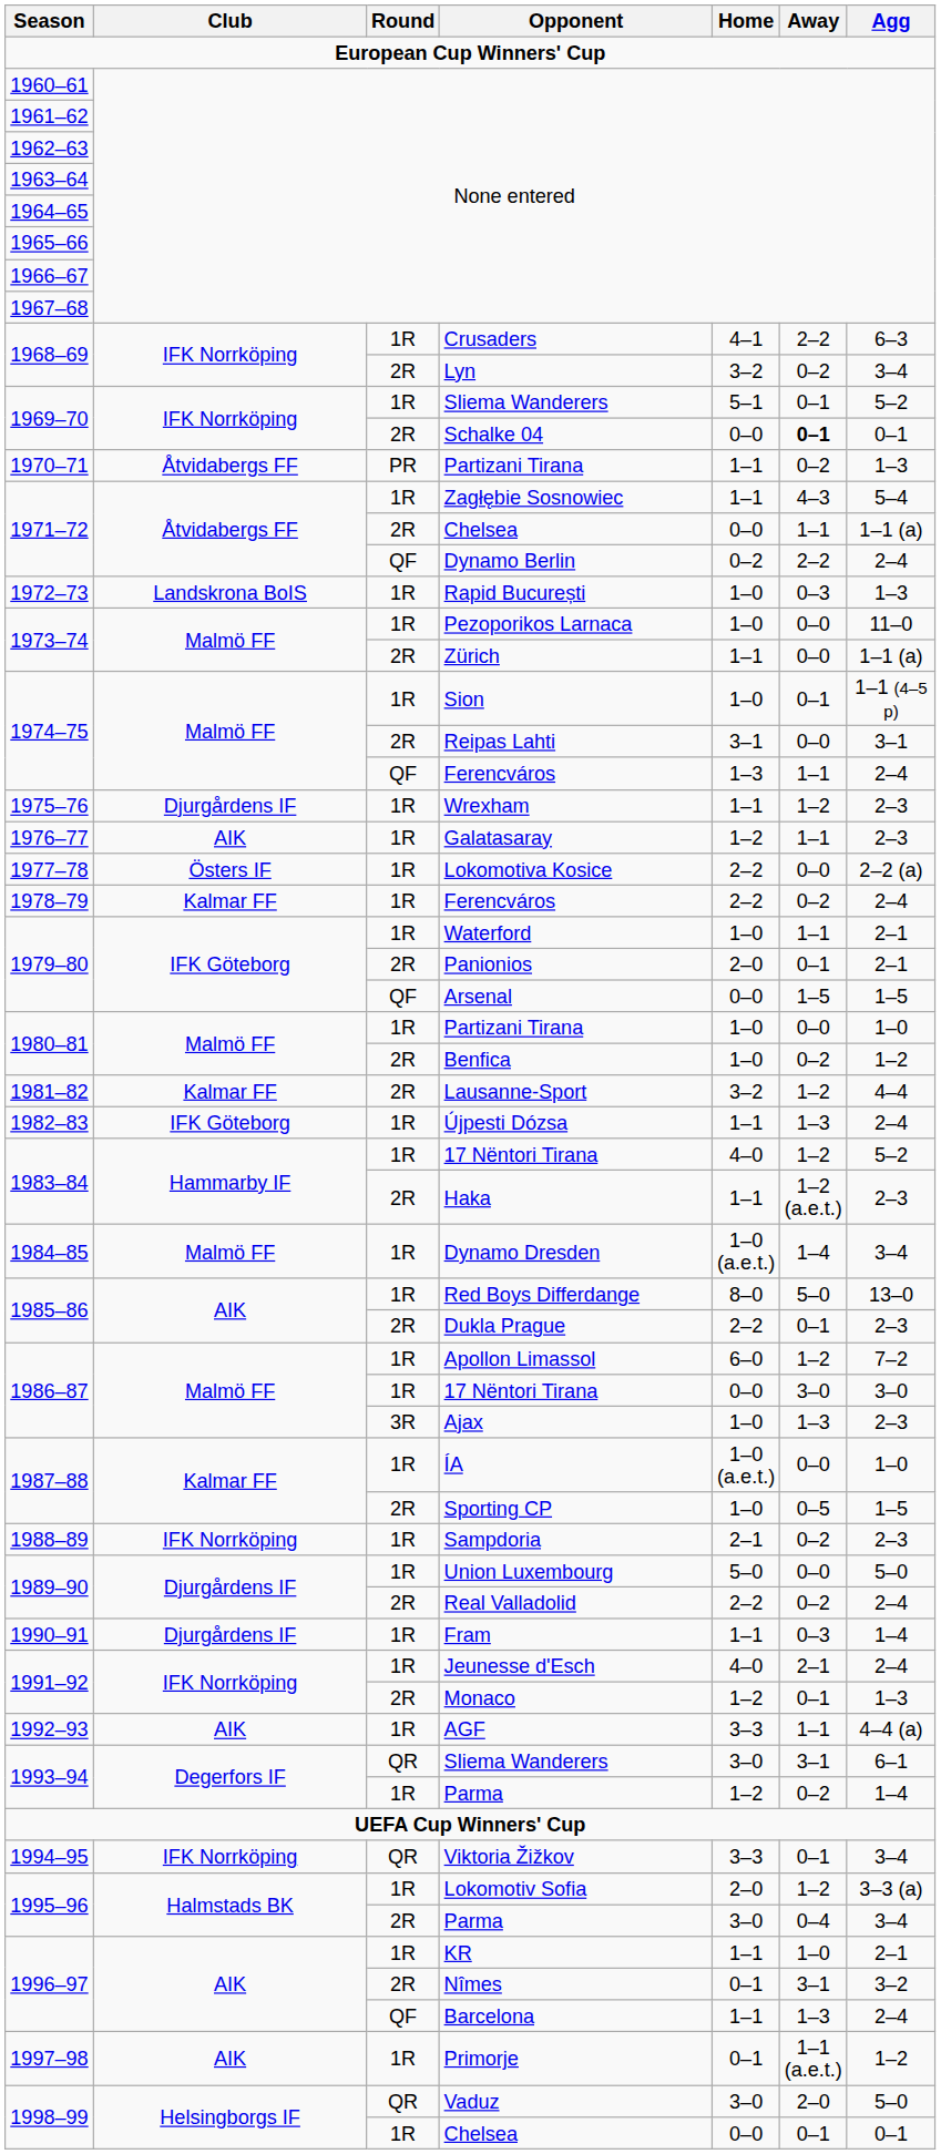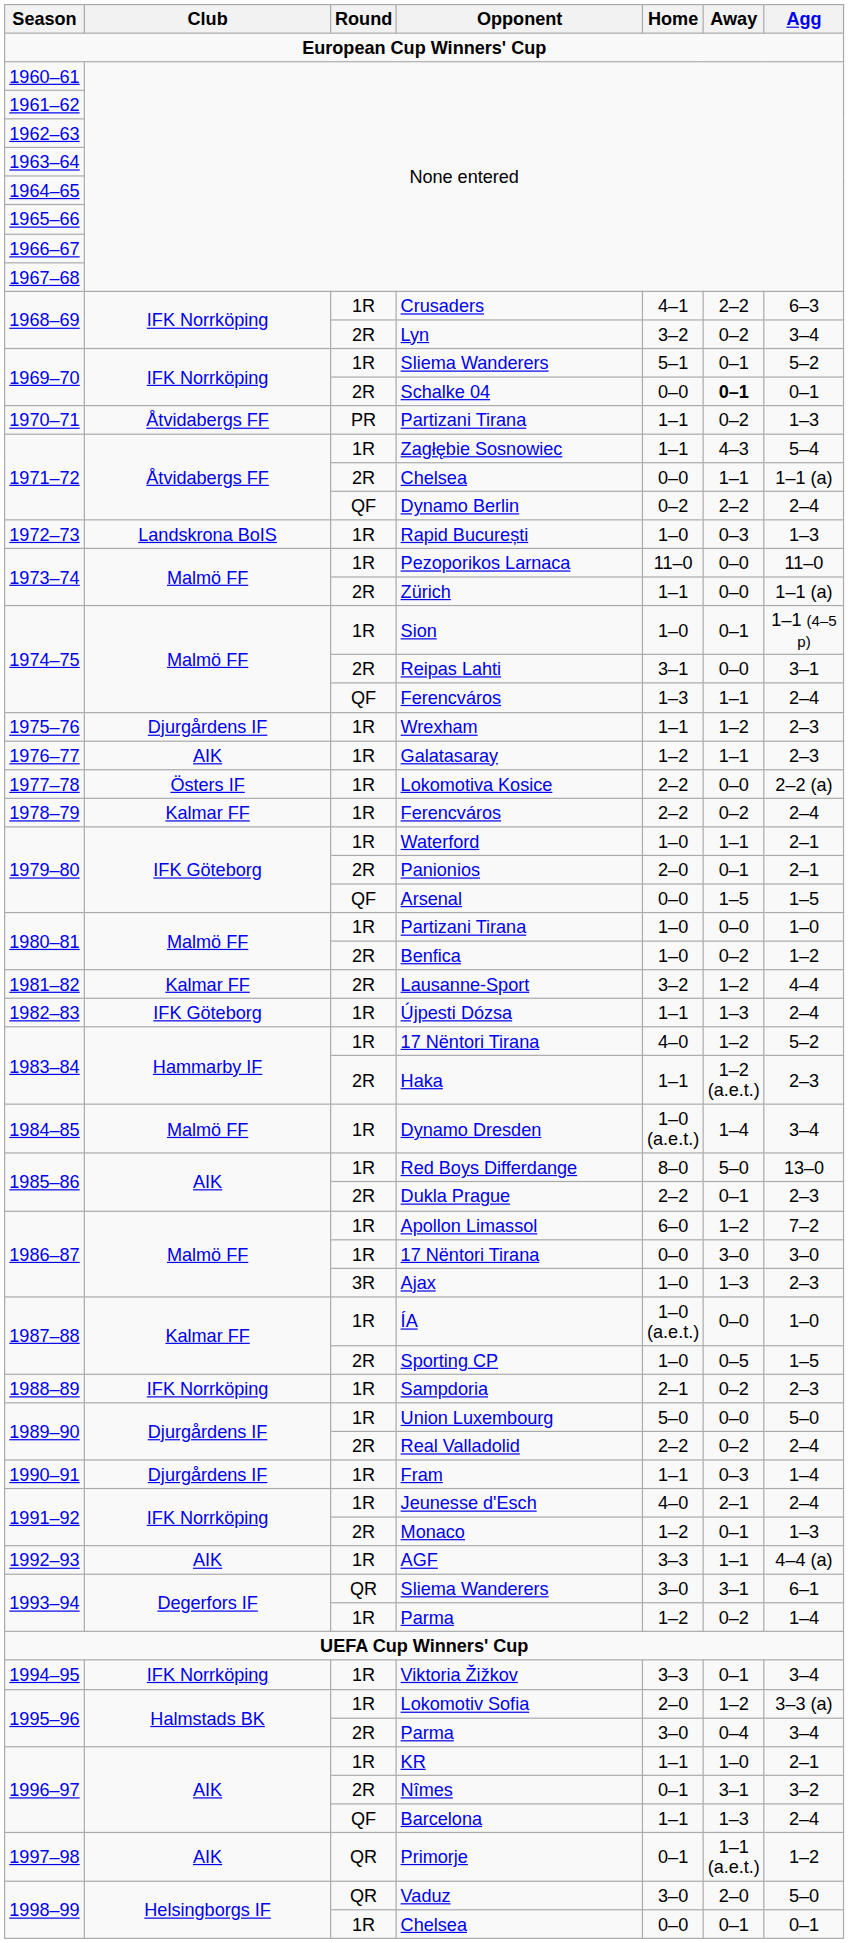Pezoporikos Larnaca | Home: 1–0 -> 11–0
Viktoria Žižkov | Round: QR -> 1R
Primorje | Round: 1R -> QR
